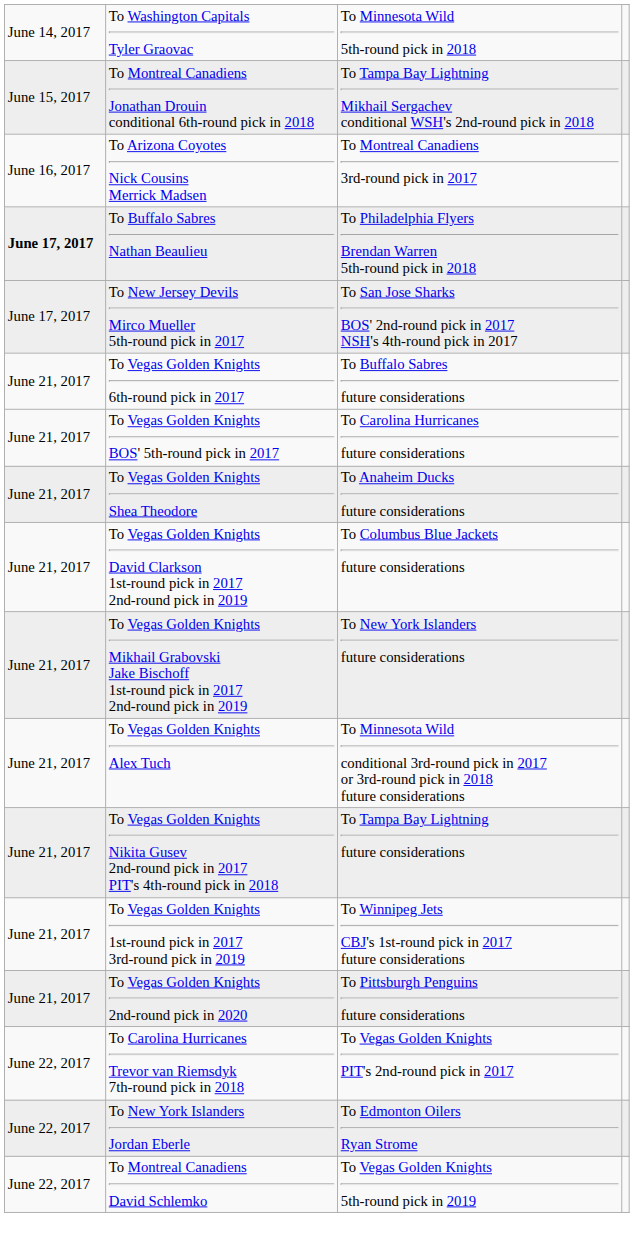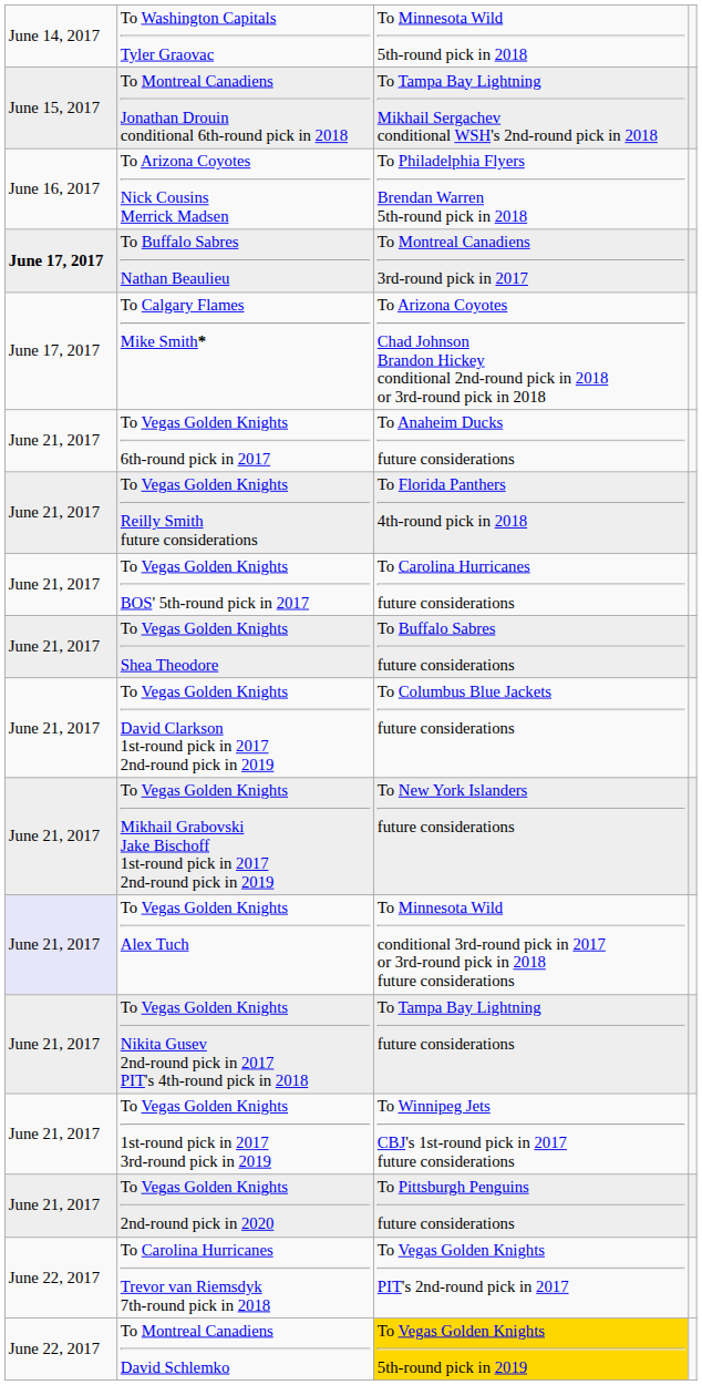To Arizona Coyotes Nick Cousins Merrick Madsen | column 3: To Montreal Canadiens 3rd-round pick in 2017 -> To Philadelphia Flyers Brendan Warren 5th-round pick in 2018
To Buffalo Sabres Nathan Beaulieu | column 3: To Philadelphia Flyers Brendan Warren 5th-round pick in 2018 -> To Montreal Canadiens 3rd-round pick in 2017
+ row: June 17, 2017 | To Calgary Flames Mike Smith* | To Arizona Coyotes Chad Johnson Brandon Hickey conditional 2nd-round pick in 2018 or 3rd-round pick in 2018
- row: June 17, 2017 | To New Jersey Devils Mirco Mueller 5th-round pick in 2017 | To San Jose Sharks BOS' 2nd-round pick in 2017 NSH's 4th-round pick in 2017
To Vegas Golden Knights 6th-round pick in 2017 | column 3: To Buffalo Sabres future considerations -> To Anaheim Ducks future considerations
+ row: June 21, 2017 | To Vegas Golden Knights Reilly Smith future considerations | To Florida Panthers 4th-round pick in 2018
To Vegas Golden Knights Shea Theodore | column 3: To Anaheim Ducks future considerations -> To Buffalo Sabres future considerations
To Vegas Golden Knights Alex Tuch | column 1: no background -> lavender background
- row: June 22, 2017 | To New York Islanders Jordan Eberle | To Edmonton Oilers Ryan Strome
To Montreal Canadiens David Schlemko | column 3: no background -> gold background
